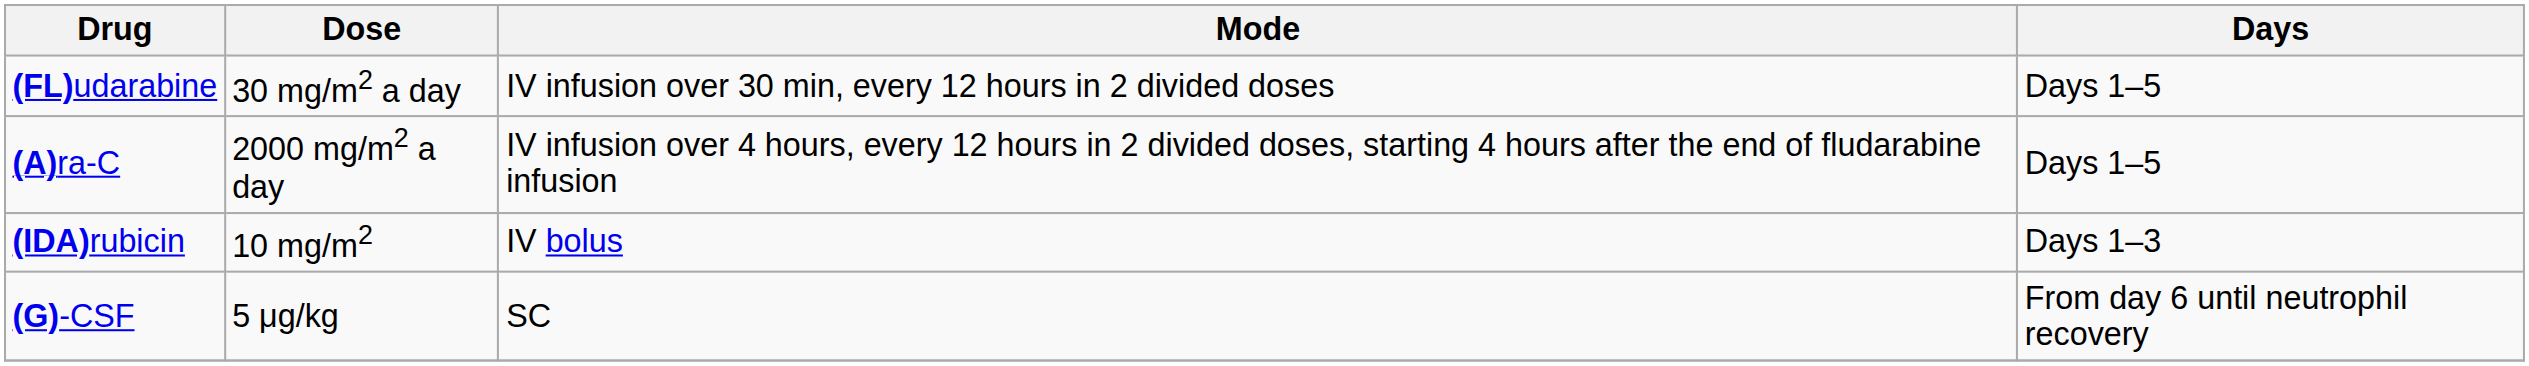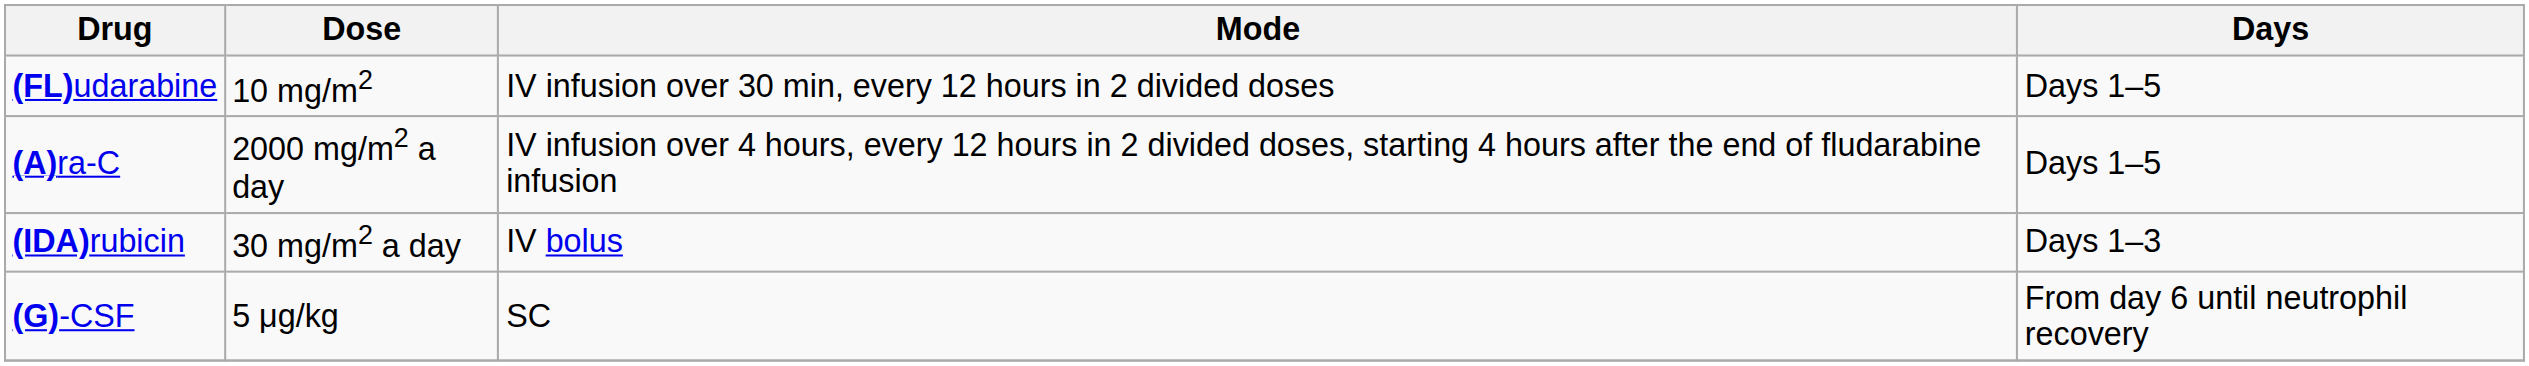(FL)udarabine | Dose: 30 mg/m2 a day -> 10 mg/m2
(IDA)rubicin | Dose: 10 mg/m2 -> 30 mg/m2 a day
